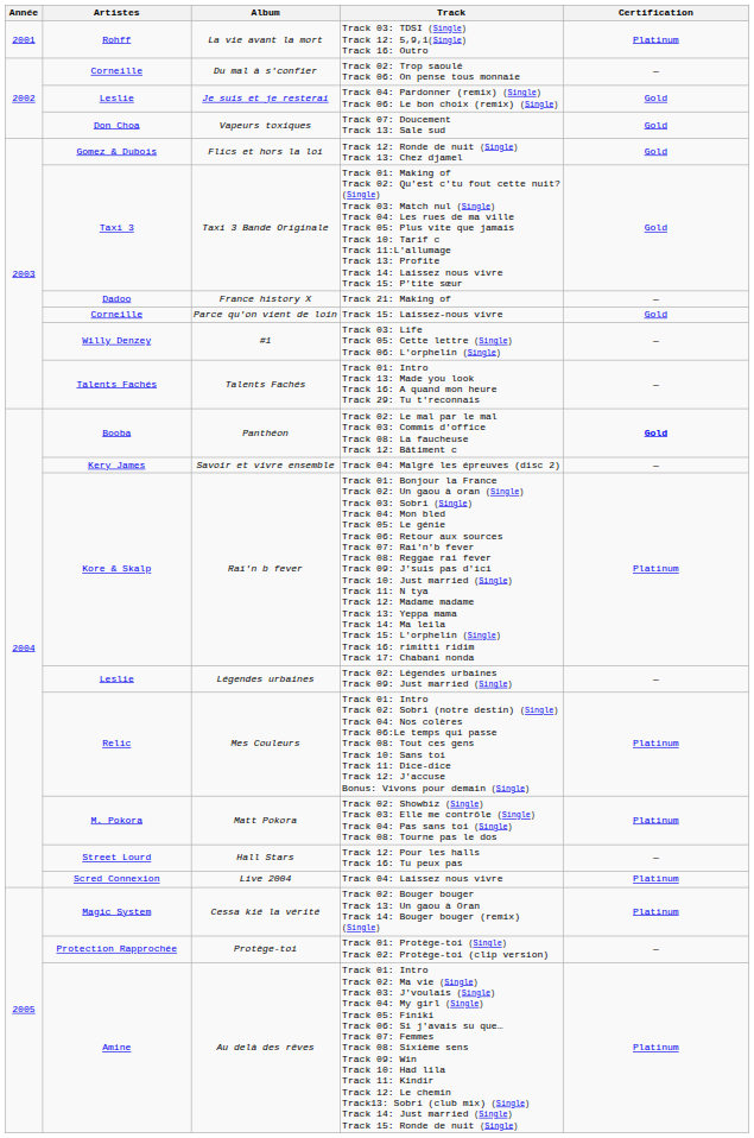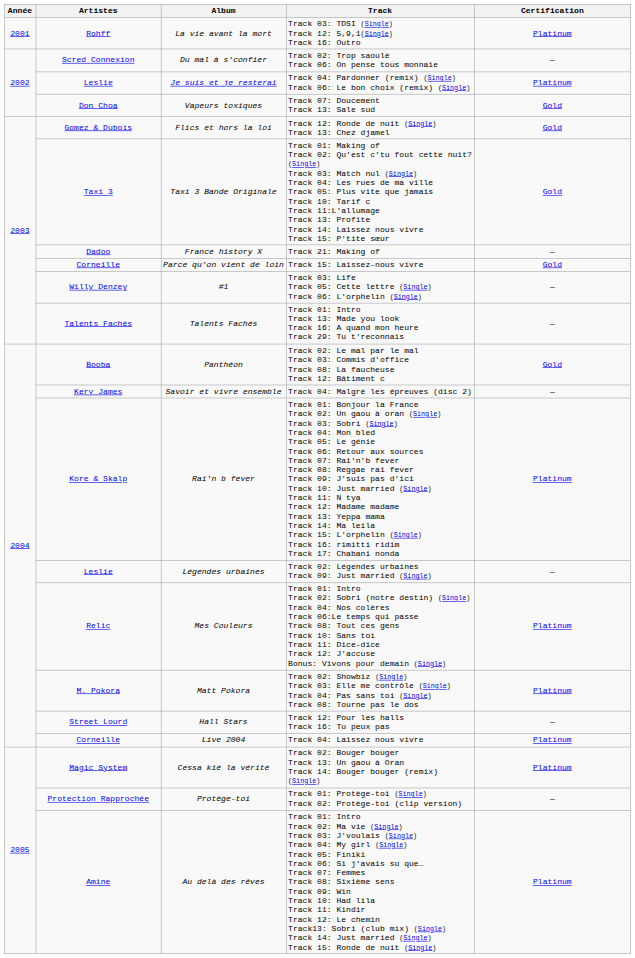Du mal à s'confier | Artistes: Corneille -> Scred Connexion
Je suis et je resterai | Certification: Gold -> Platinum
Panthéon | Certification: bold -> normal
Live 2004 | Artistes: Scred Connexion -> Corneille
